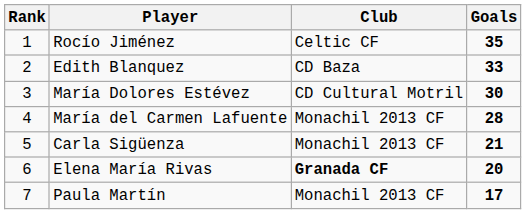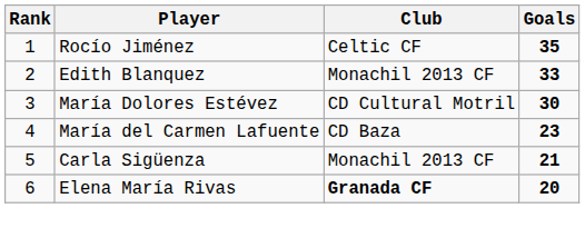Edith Blanquez | Club: CD Baza -> Monachil 2013 CF
María del Carmen Lafuente | Club: Monachil 2013 CF -> CD Baza
María del Carmen Lafuente | Goals: 28 -> 23
- row: 7 | Paula Martín | Monachil 2013 CF | 17
